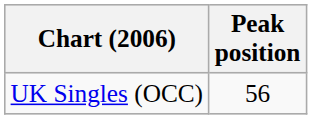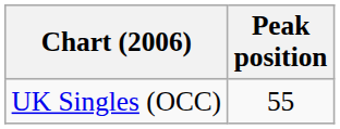UK Singles (OCC) | Peak position: 56 -> 55
